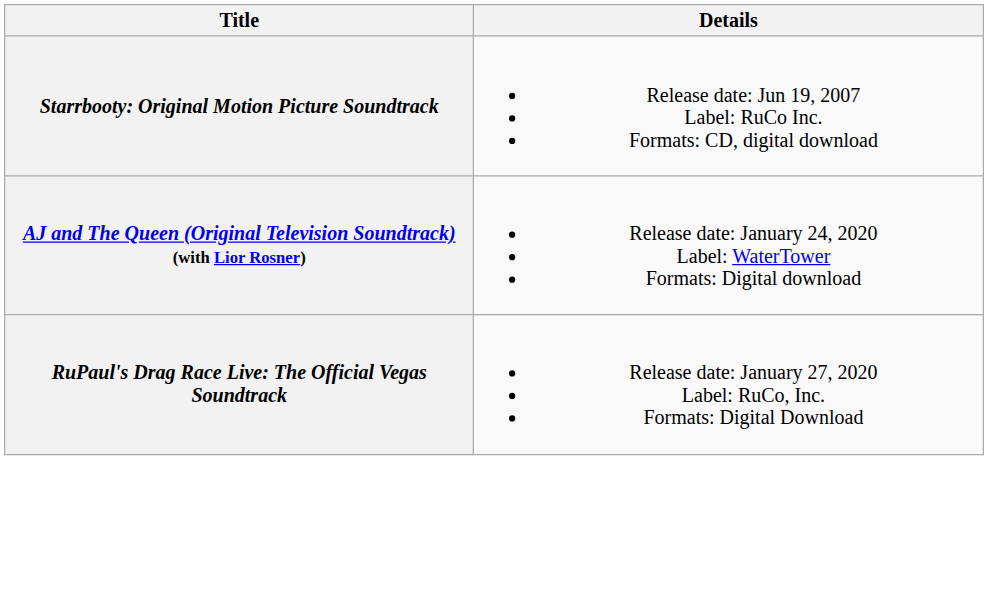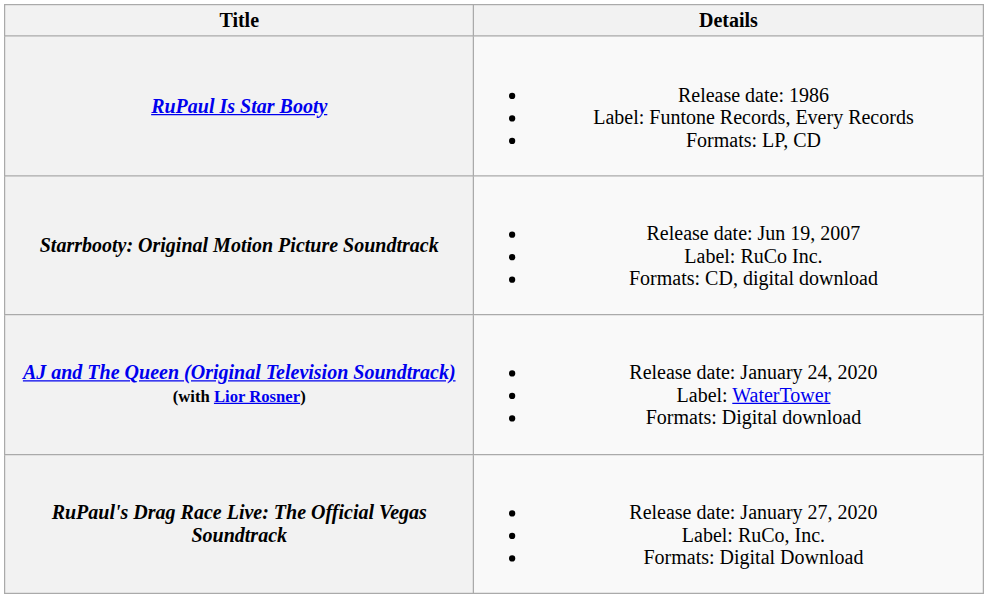+ row: RuPaul Is Star Booty | Release date: 1986 Label: Funtone Records, Every Records Formats: LP, CD
